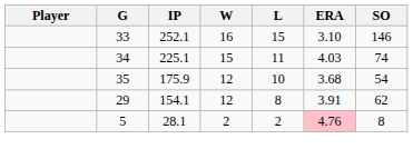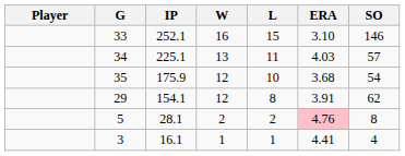34 | W: 15 -> 13
34 | SO: 74 -> 57
+ row: 3 | 16.1 | 1 | 1 | 4.41 | 4
